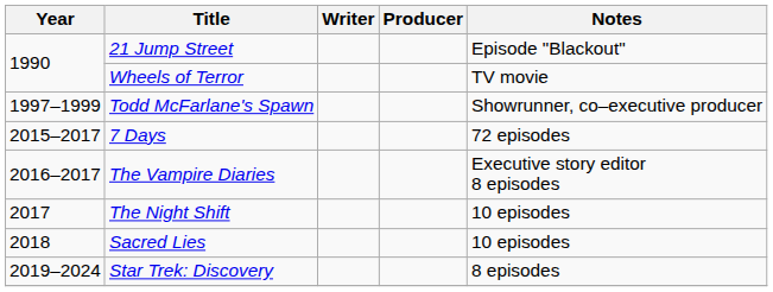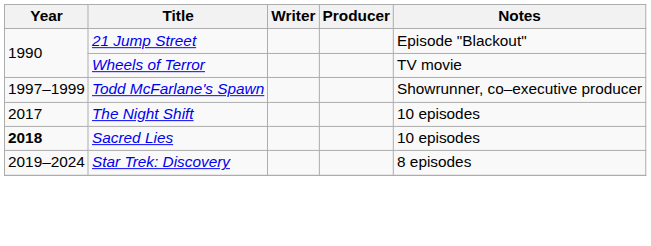- row: 2015–2017 | 7 Days | 72 episodes
- row: 2016–2017 | The Vampire Diaries | Executive story editor 8 episodes
Sacred Lies | Year: normal -> bold
